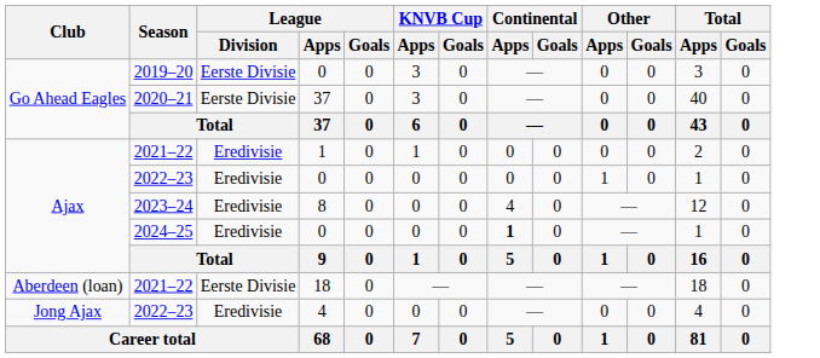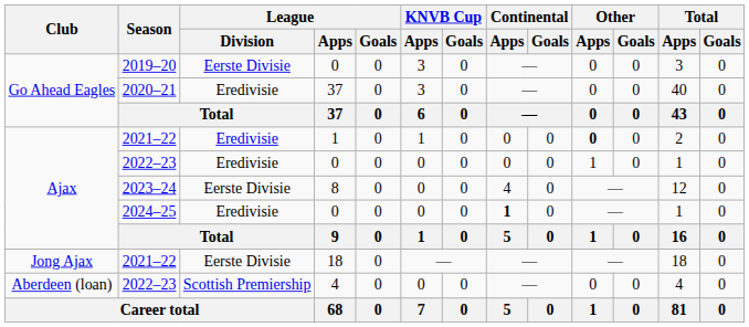2020–21 | League / Division: Eerste Divisie -> Eredivisie
2021–22 / 1 | Other / Apps: normal -> bold
2023–24 | League / Division: Eredivisie -> Eerste Divisie
2021–22 / 18 | Club: Aberdeen (loan) -> Jong Ajax
2022–23 / 4 | Club: Jong Ajax -> Aberdeen (loan)
2022–23 / 4 | League / Division: Eredivisie -> Scottish Premiership
